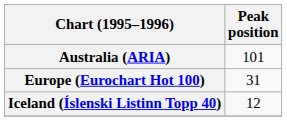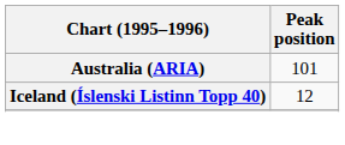- row: Europe (Eurochart Hot 100) | 31
